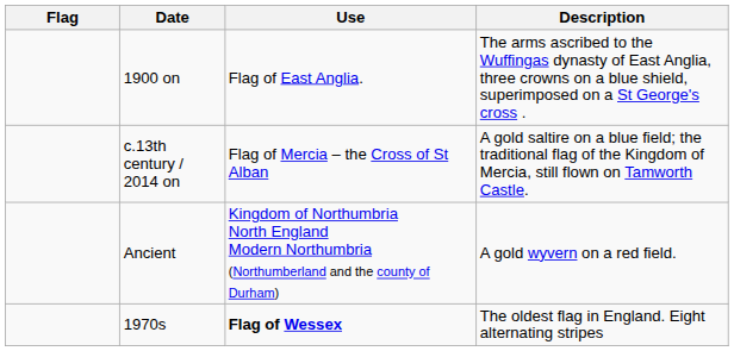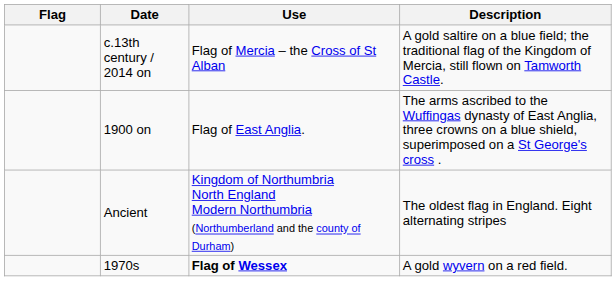rows swapped: 1900 on <-> c.13th century / 2014 on
Ancient | Description: A gold wyvern on a red field. -> The oldest flag in England. Eight alternating stripes
1970s | Description: The oldest flag in England. Eight alternating stripes -> A gold wyvern on a red field.
